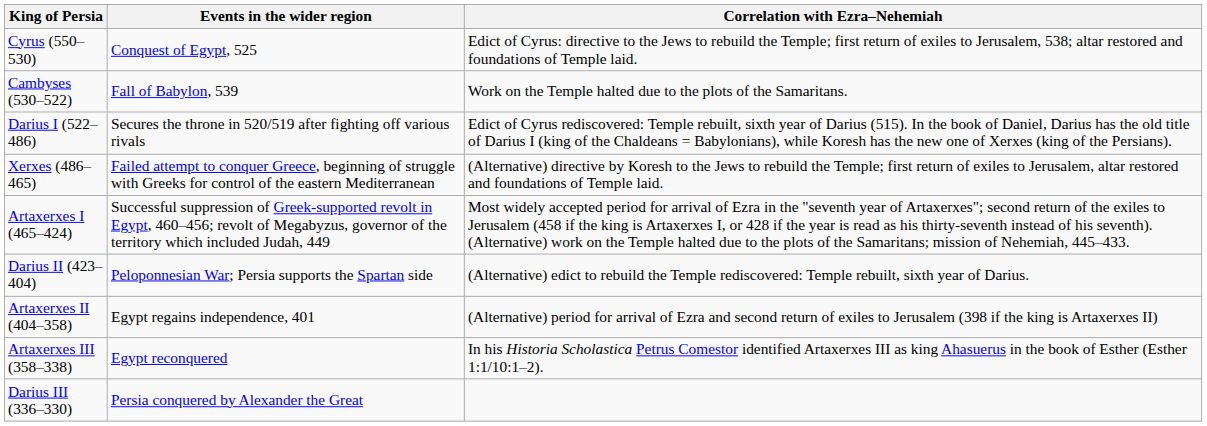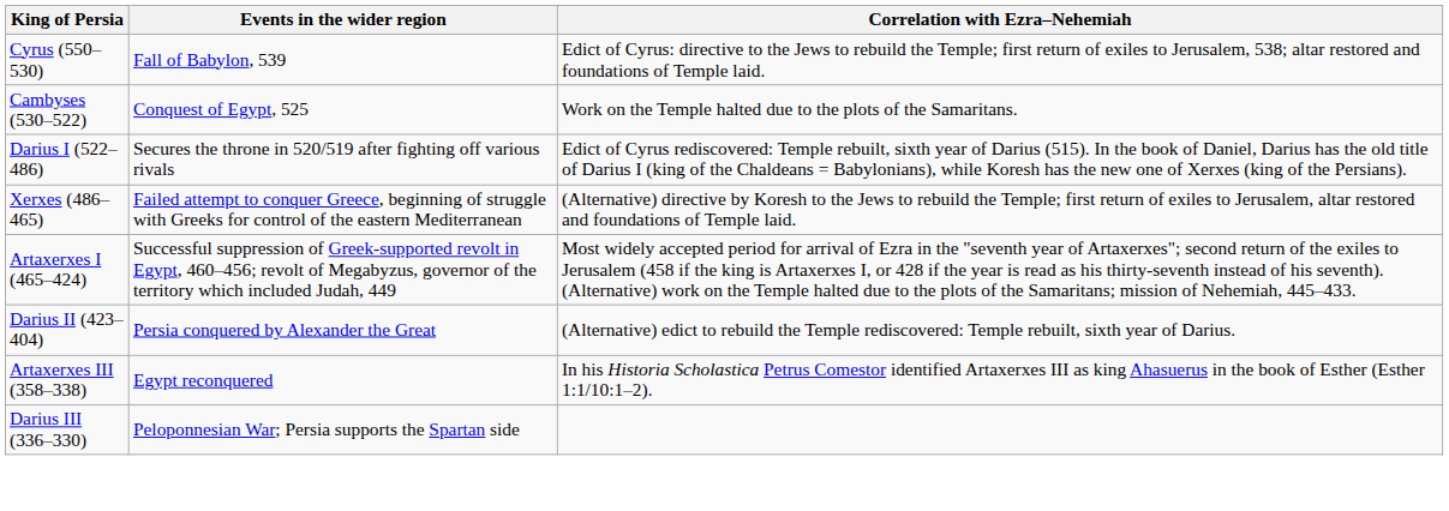Cyrus (550–530) | Events in the wider region: Conquest of Egypt, 525 -> Fall of Babylon, 539
Cambyses (530–522) | Events in the wider region: Fall of Babylon, 539 -> Conquest of Egypt, 525
Darius II (423–404) | Events in the wider region: Peloponnesian War; Persia supports the Spartan side -> Persia conquered by Alexander the Great
- row: Artaxerxes II (404–358) | Egypt regains independence, 401 | (Alternative) period for arrival of Ezra and second return of exiles to Jerusalem (398 if the king is Artaxerxes II)
Darius III (336–330) | Events in the wider region: Persia conquered by Alexander the Great -> Peloponnesian War; Persia supports the Spartan side
